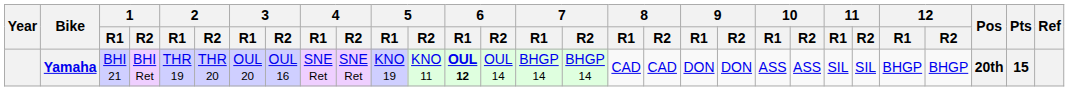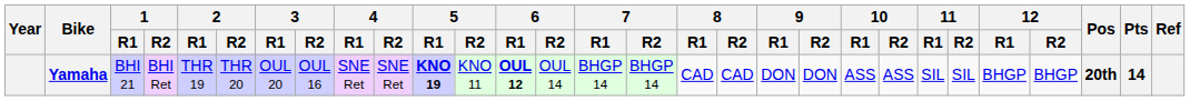Yamaha | 5 / R1: normal -> bold
Yamaha | Pts: 15 -> 14
